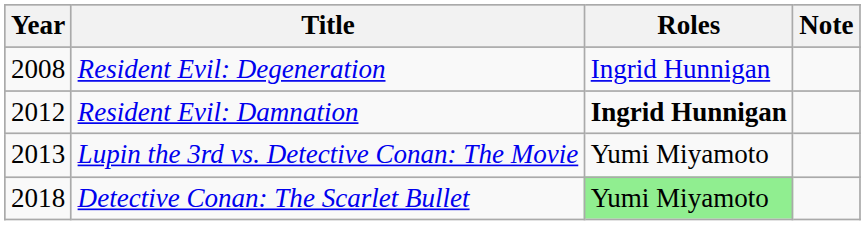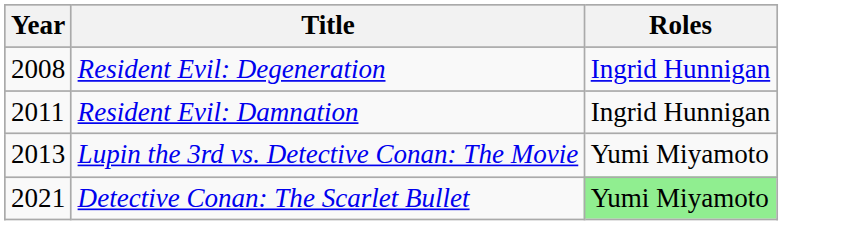- column: Note
Resident Evil: Damnation | Year: 2012 -> 2011
Resident Evil: Damnation | Roles: bold -> normal
Detective Conan: The Scarlet Bullet | Year: 2018 -> 2021
